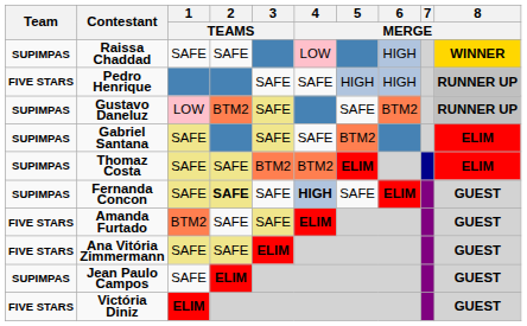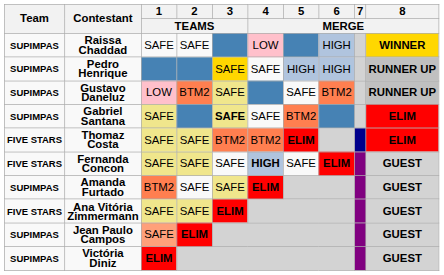Pedro Henrique | Team: FIVE STARS -> SUPIMPAS
Pedro Henrique | 3 / TEAMS: no background -> gold background
Gabriel Santana | 3 / TEAMS: normal -> bold
Thomaz Costa | Team: SUPIMPAS -> FIVE STARS
Fernanda Concon | Team: SUPIMPAS -> FIVE STARS
Fernanda Concon | 2 / TEAMS: bold -> normal
Amanda Furtado | Team: FIVE STARS -> SUPIMPAS
Jean Paulo Campos | 1 / TEAMS: no background -> lightsalmon background
Victória Diniz | Team: FIVE STARS -> SUPIMPAS
